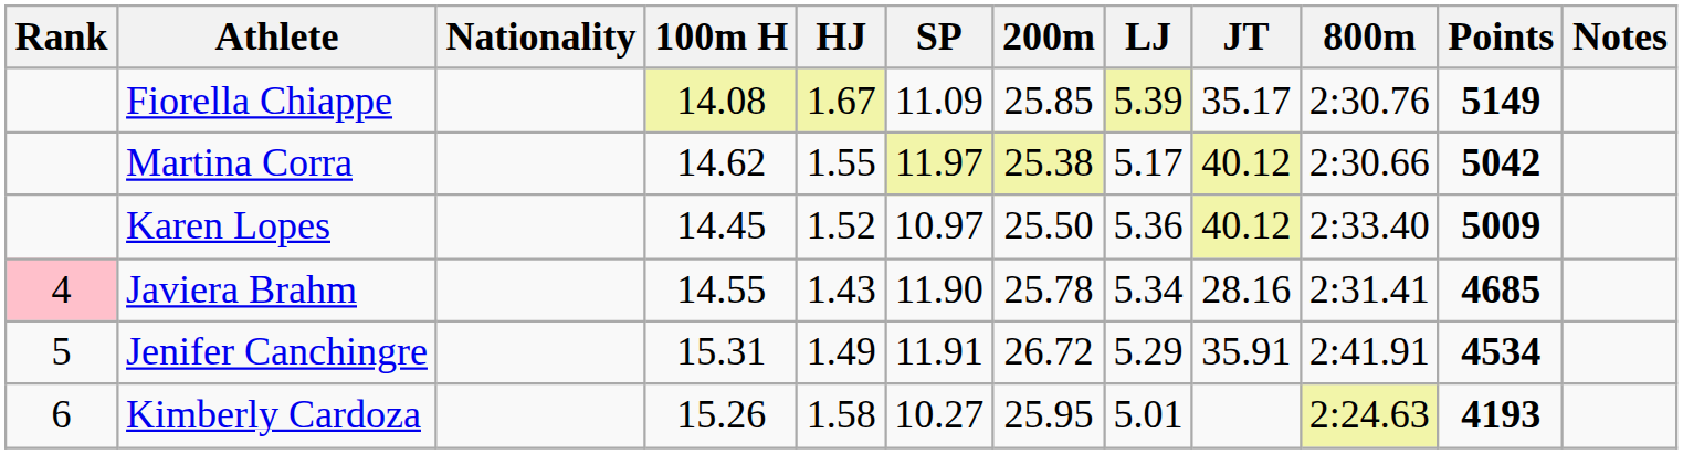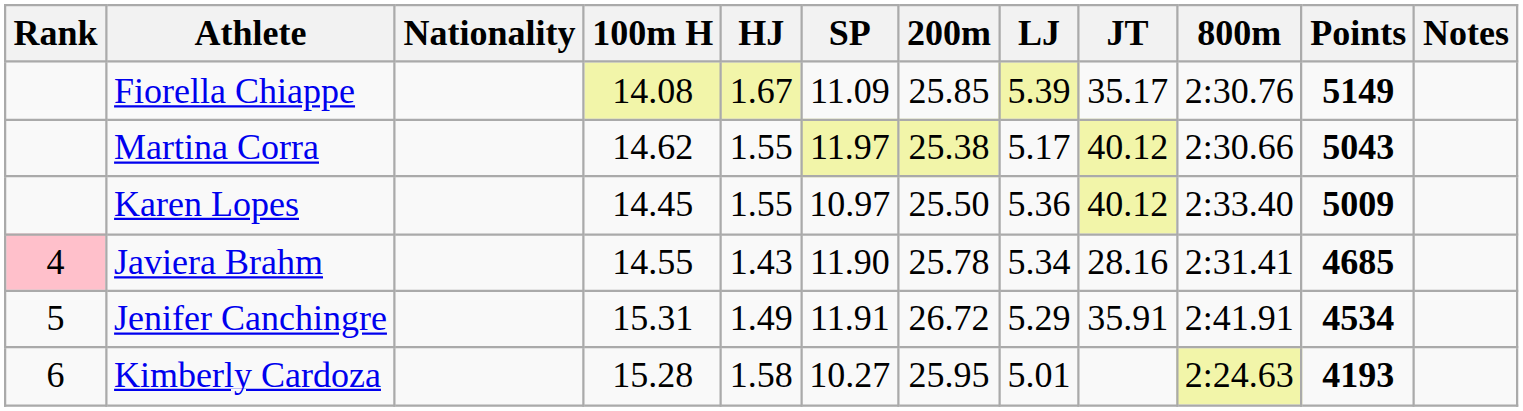Martina Corra | Points: 5042 -> 5043
Karen Lopes | HJ: 1.52 -> 1.55
Kimberly Cardoza | 100m H: 15.26 -> 15.28
